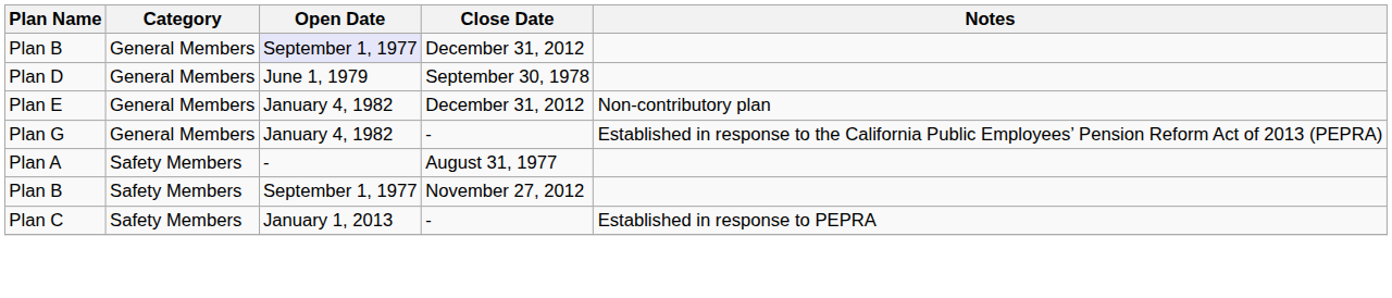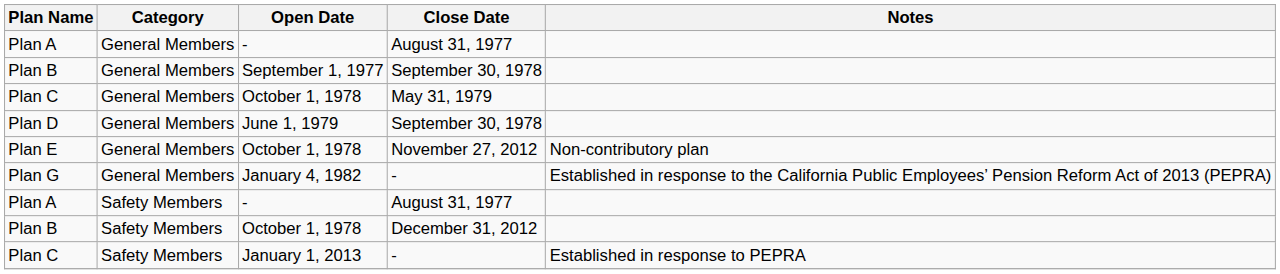+ row: Plan A | General Members | - | August 31, 1977
Plan B / General Members | Open Date: lavender background -> no background
Plan B / General Members | Close Date: December 31, 2012 -> September 30, 1978
+ row: Plan C | General Members | October 1, 1978 | May 31, 1979
Plan E | Open Date: January 4, 1982 -> October 1, 1978
Plan E | Close Date: December 31, 2012 -> November 27, 2012
Plan B / Safety Members | Open Date: September 1, 1977 -> October 1, 1978
Plan B / Safety Members | Close Date: November 27, 2012 -> December 31, 2012
